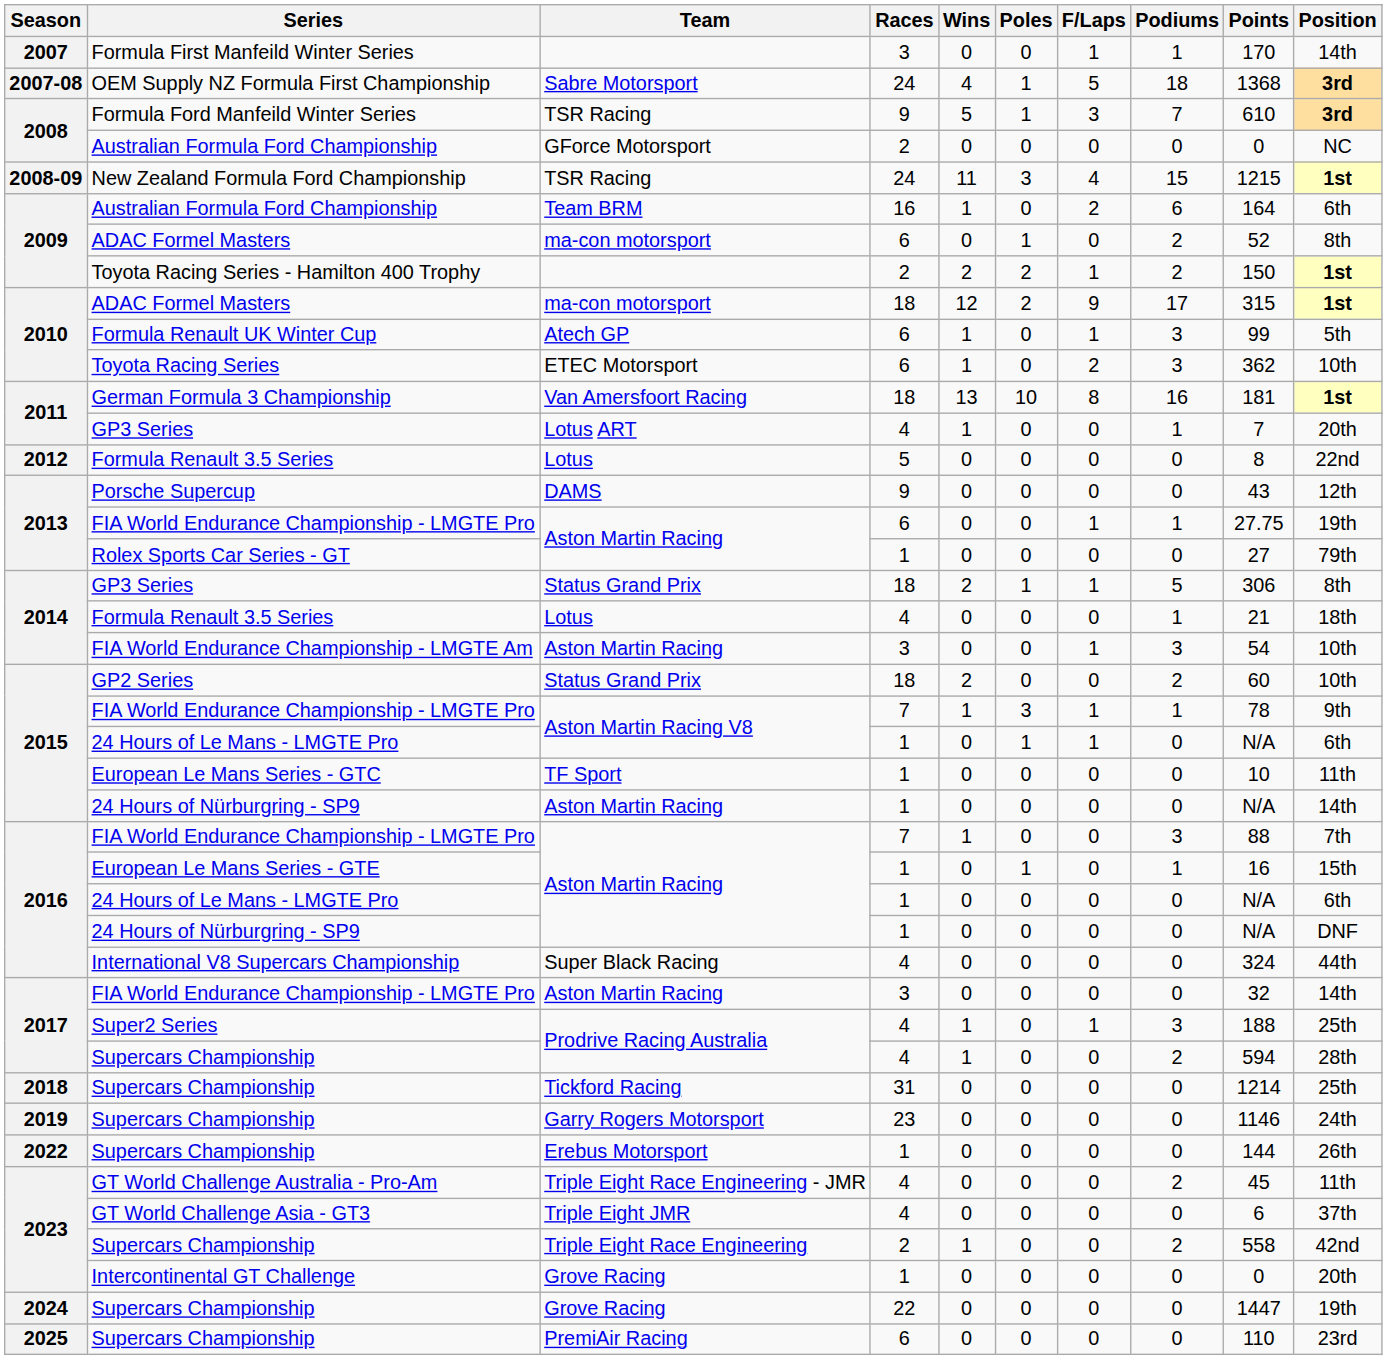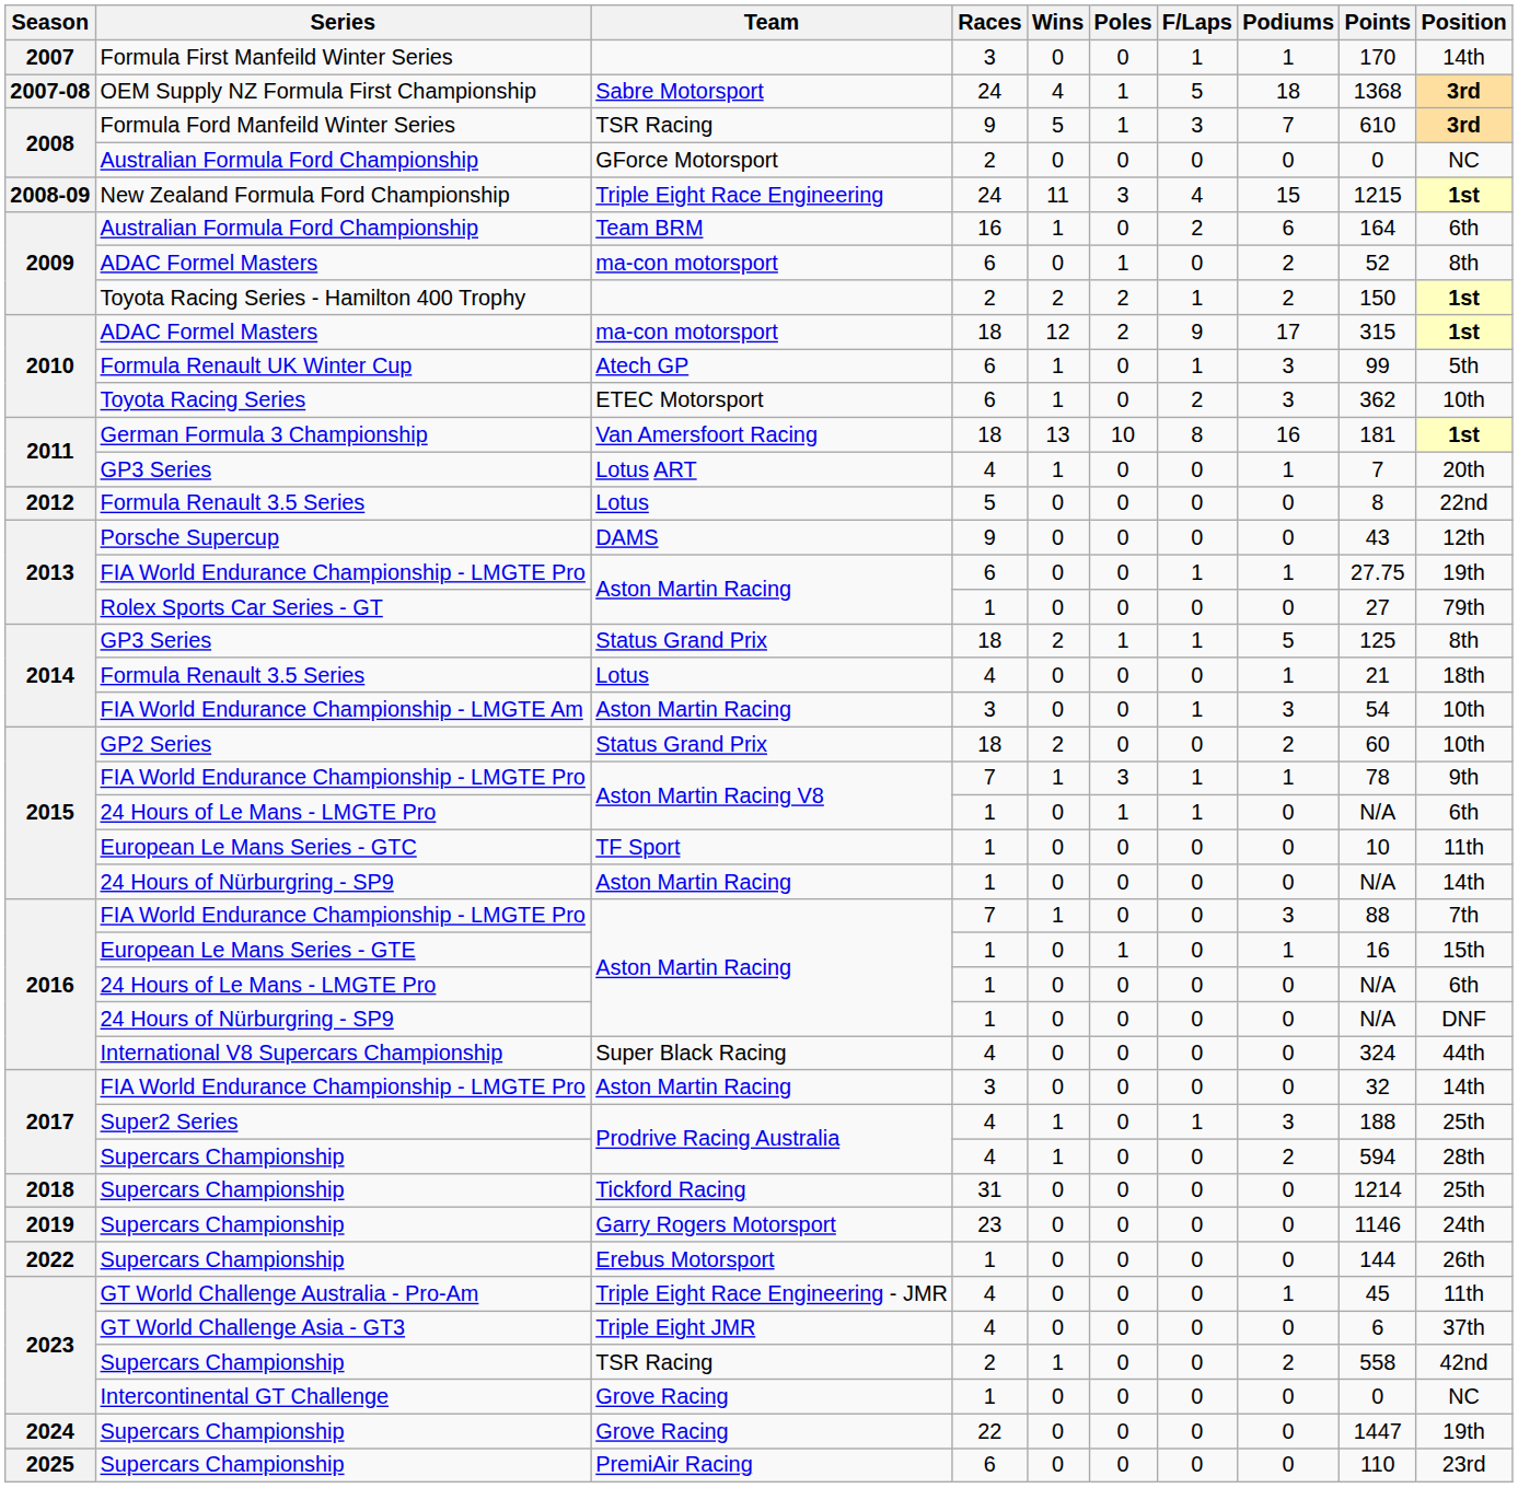New Zealand Formula Ford Championship | Team: TSR Racing -> Triple Eight Race Engineering
2014 / GP3 Series | Points: 306 -> 125
GT World Challenge Australia - Pro-Am | Podiums: 2 -> 1
2023 / Supercars Championship | Team: Triple Eight Race Engineering -> TSR Racing
Intercontinental GT Challenge | Position: 20th -> NC
